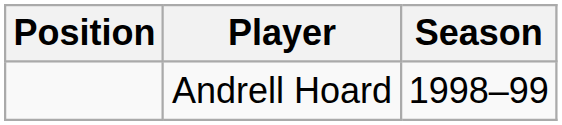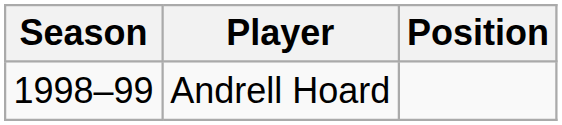columns swapped: Season <-> Position
